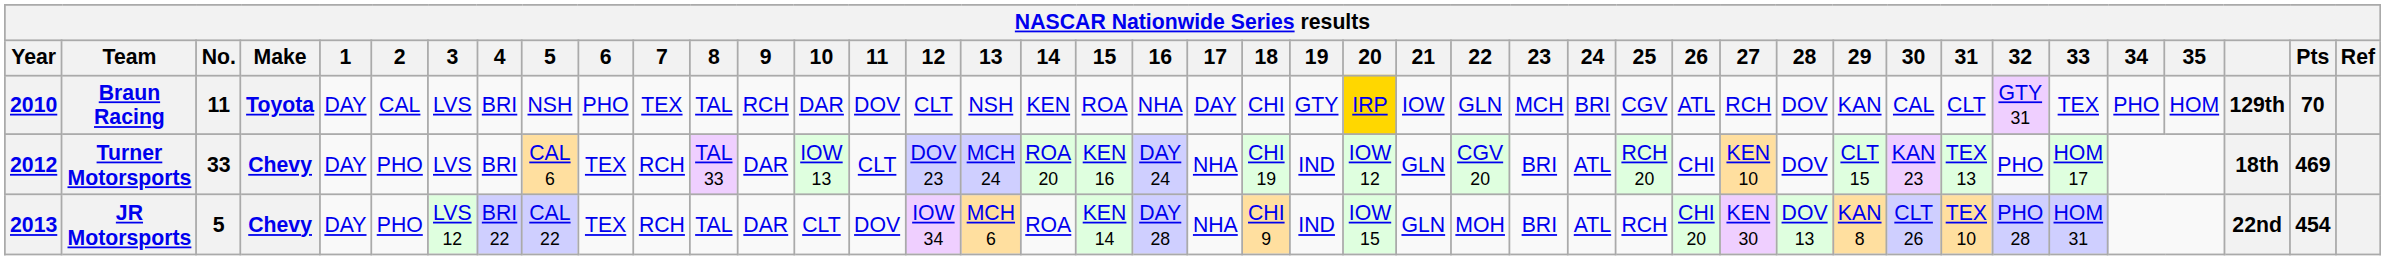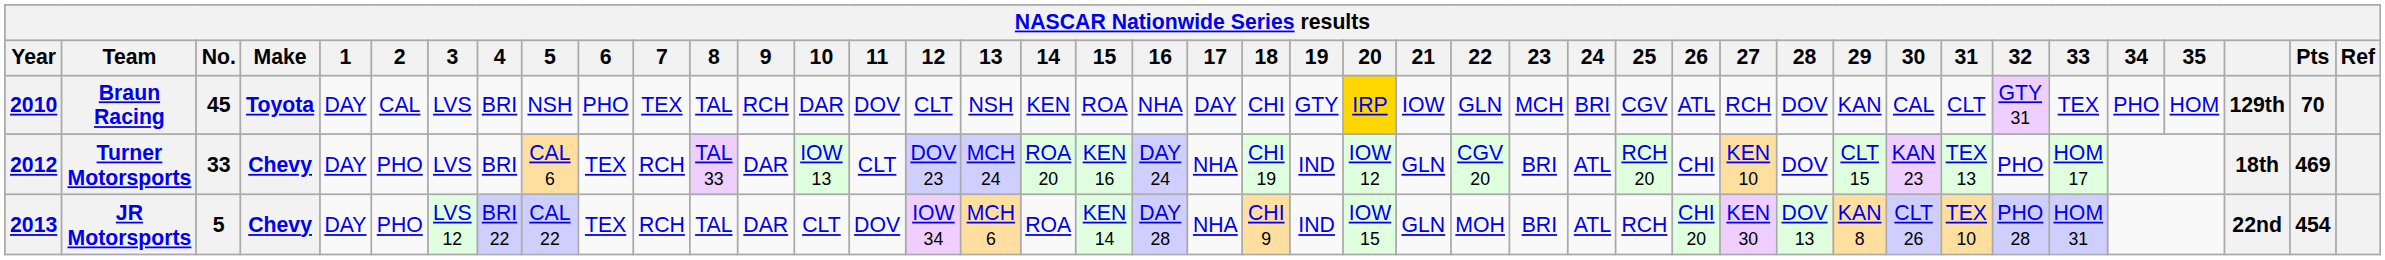Braun Racing | No.: 11 -> 45
